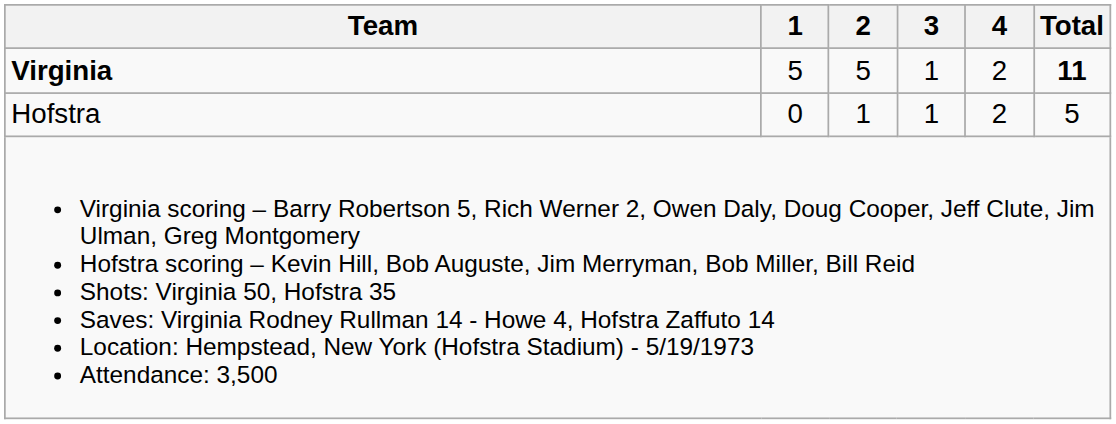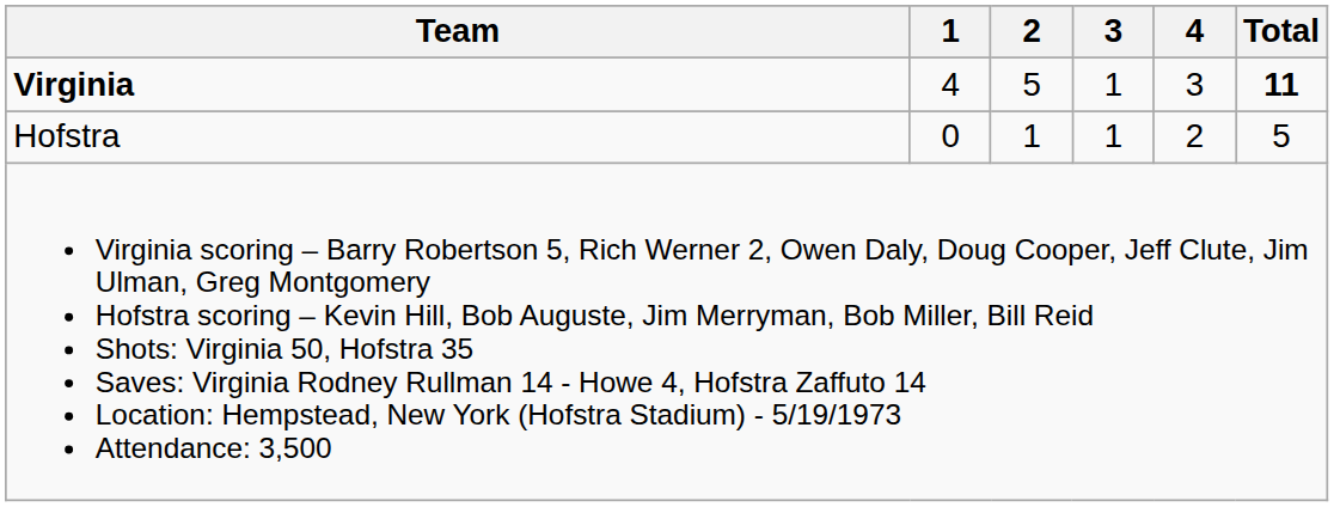Virginia | 1: 5 -> 4
Virginia | 4: 2 -> 3
